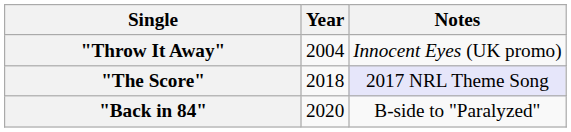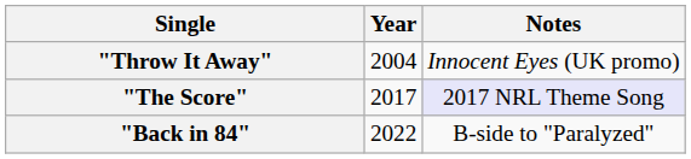"The Score" | Year: 2018 -> 2017
"Back in 84" | Year: 2020 -> 2022
